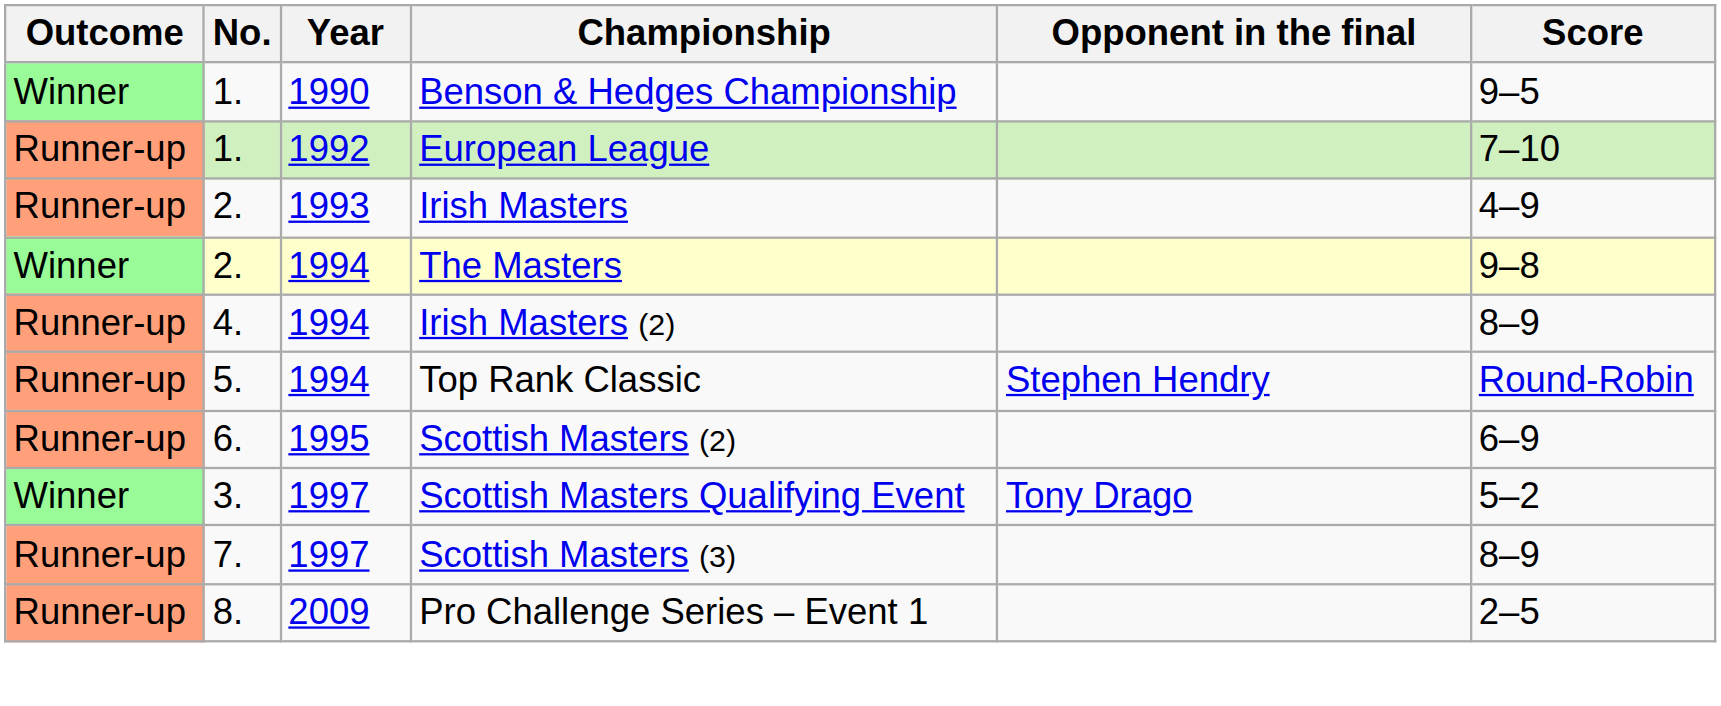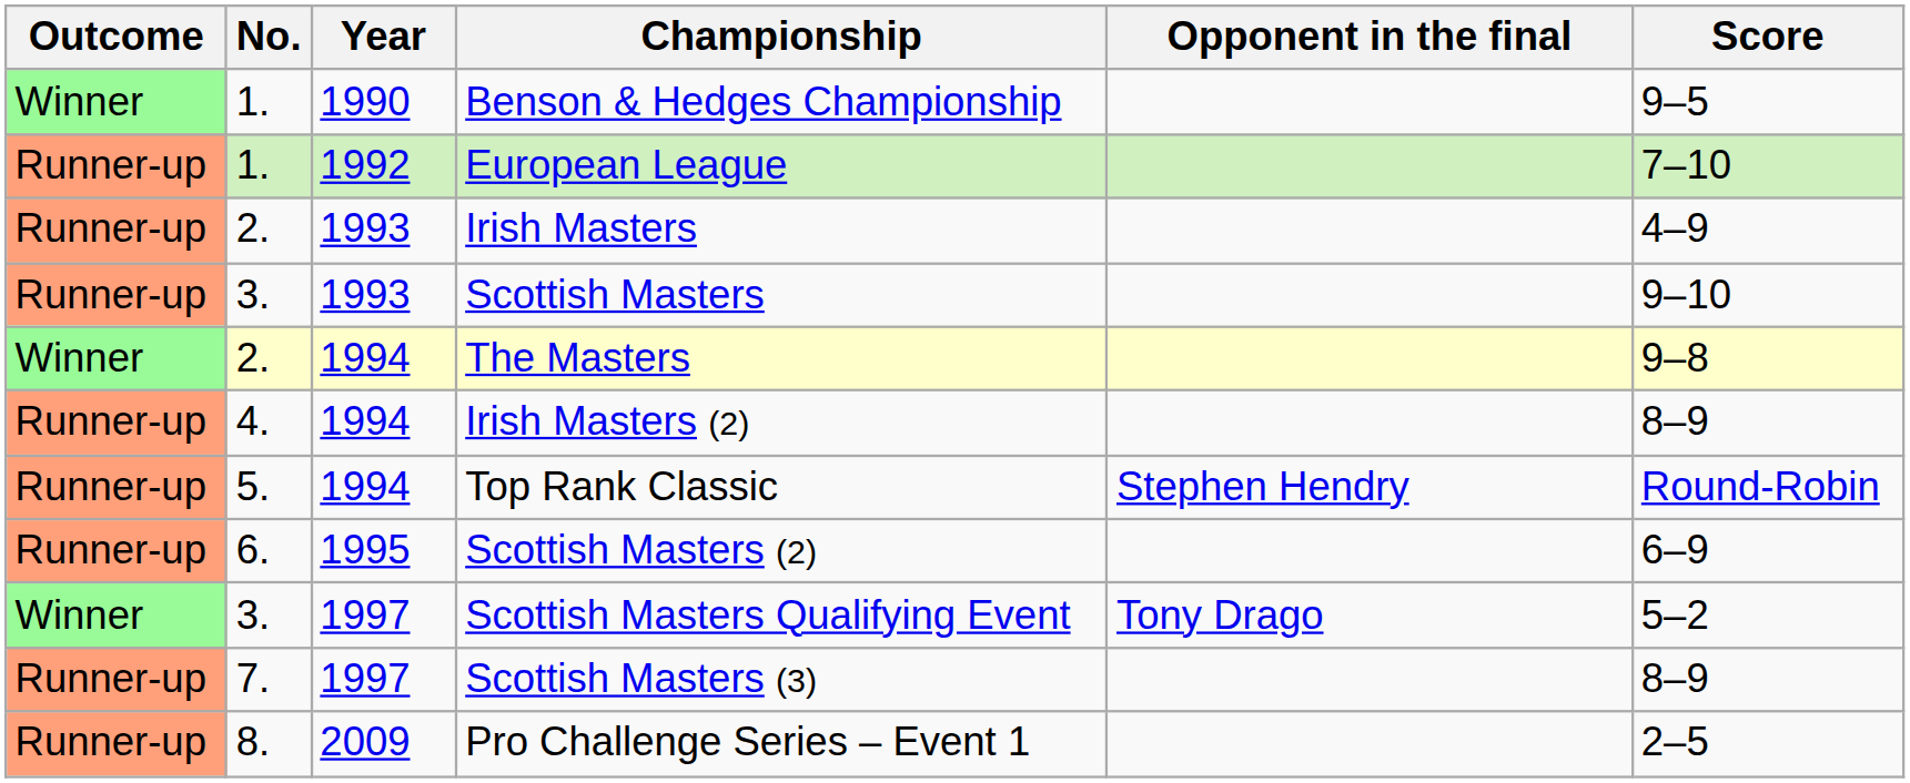+ row: Runner-up | 3. | 1993 | Scottish Masters | 9–10
